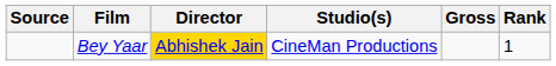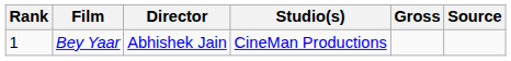columns swapped: Rank <-> Source
Bey Yaar | Director: gold background -> no background
